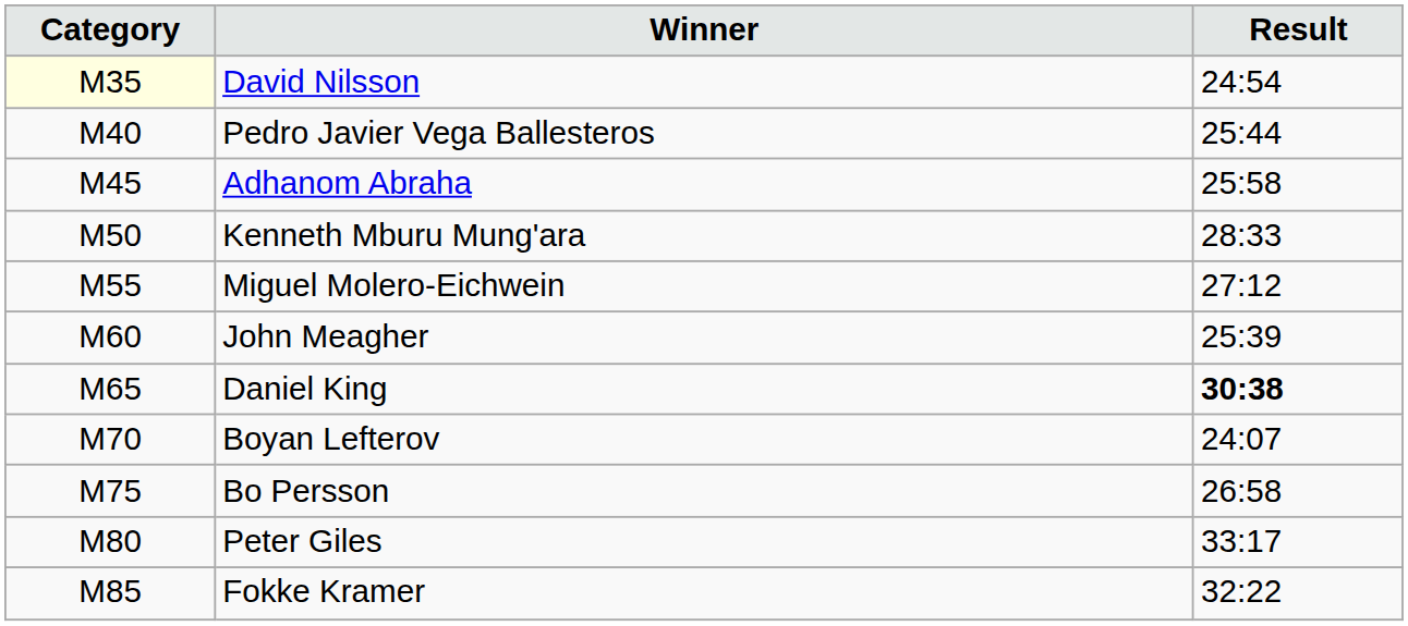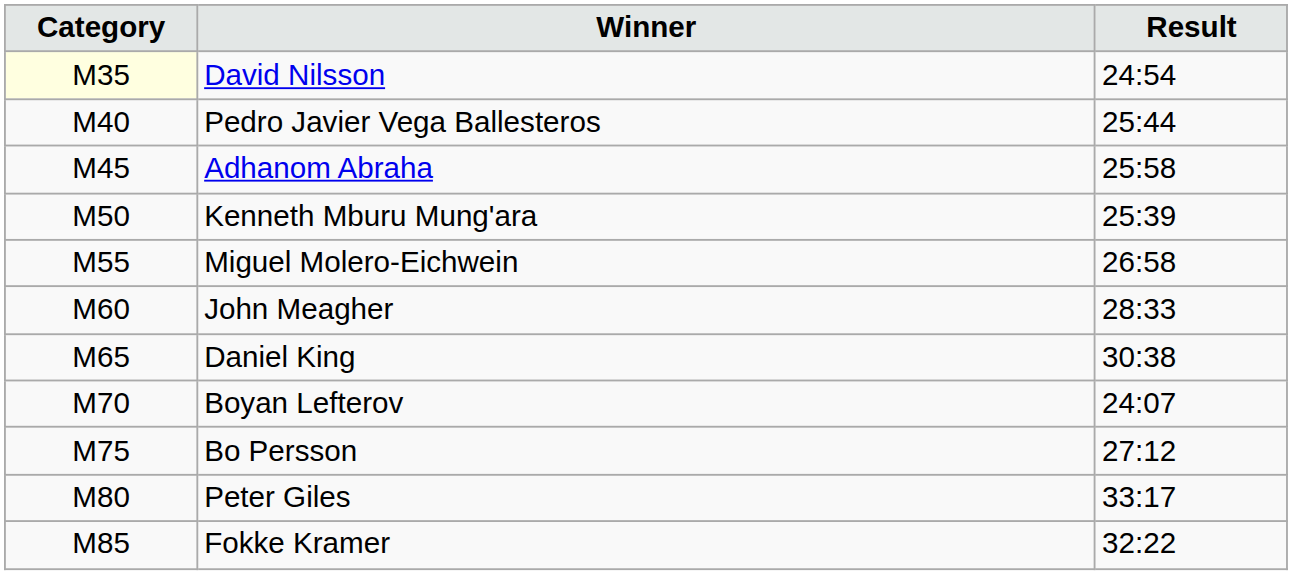Kenneth Mburu Mung'ara | Result: 28:33 -> 25:39
Miguel Molero-Eichwein | Result: 27:12 -> 26:58
John Meagher | Result: 25:39 -> 28:33
Daniel King | Result: bold -> normal
Bo Persson | Result: 26:58 -> 27:12
